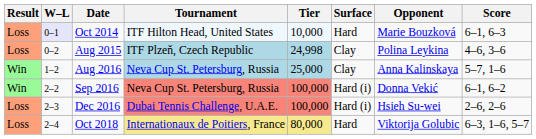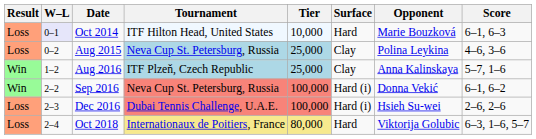Aug 2015 | Tournament: ITF Plzeň, Czech Republic -> Neva Cup St. Petersburg, Russia
Aug 2015 | Tier: 24,998 -> 25,000
Aug 2016 | Tournament: Neva Cup St. Petersburg, Russia -> ITF Plzeň, Czech Republic
